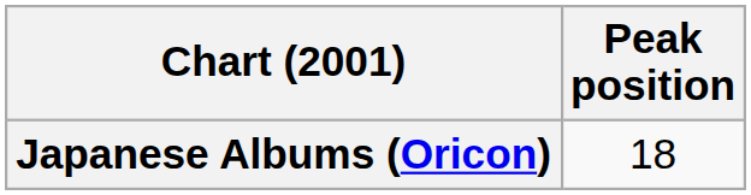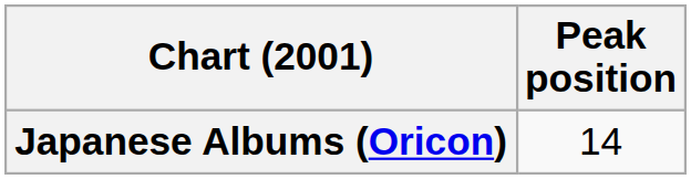Japanese Albums (Oricon) | Peak position: 18 -> 14
